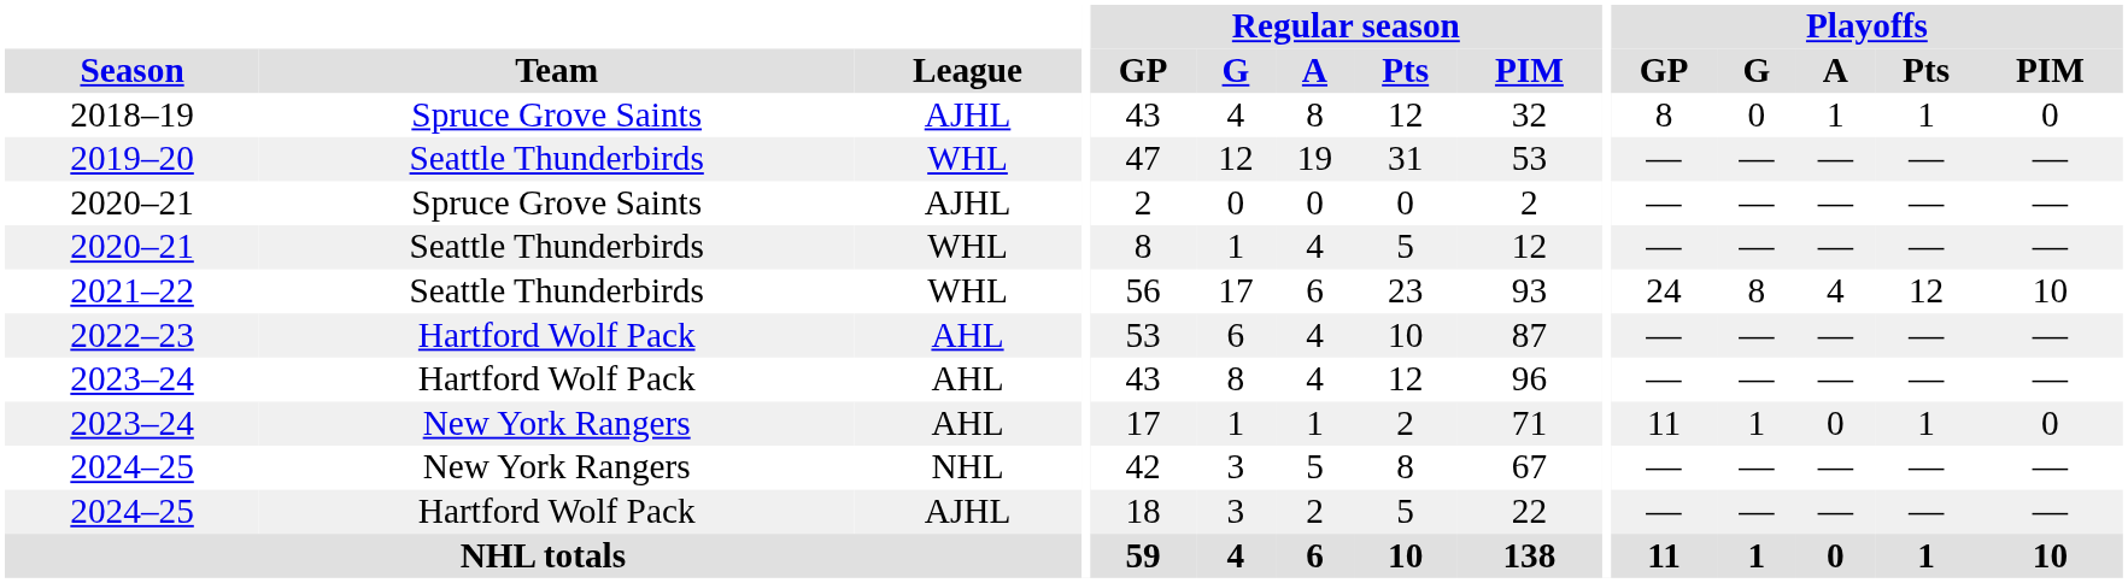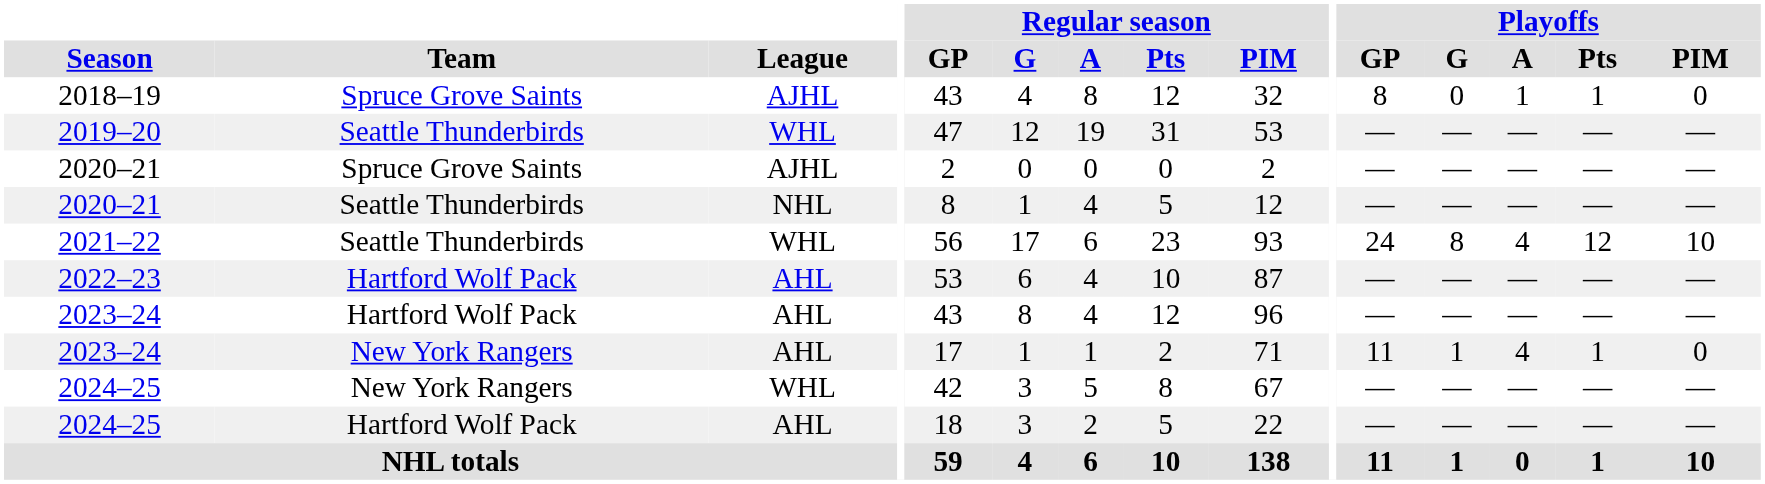2020–21 / Seattle Thunderbirds | League: WHL -> NHL
2023–24 / New York Rangers | Playoffs / A: 0 -> 4
2024–25 / New York Rangers | League: NHL -> WHL
2024–25 / Hartford Wolf Pack | League: AJHL -> AHL
